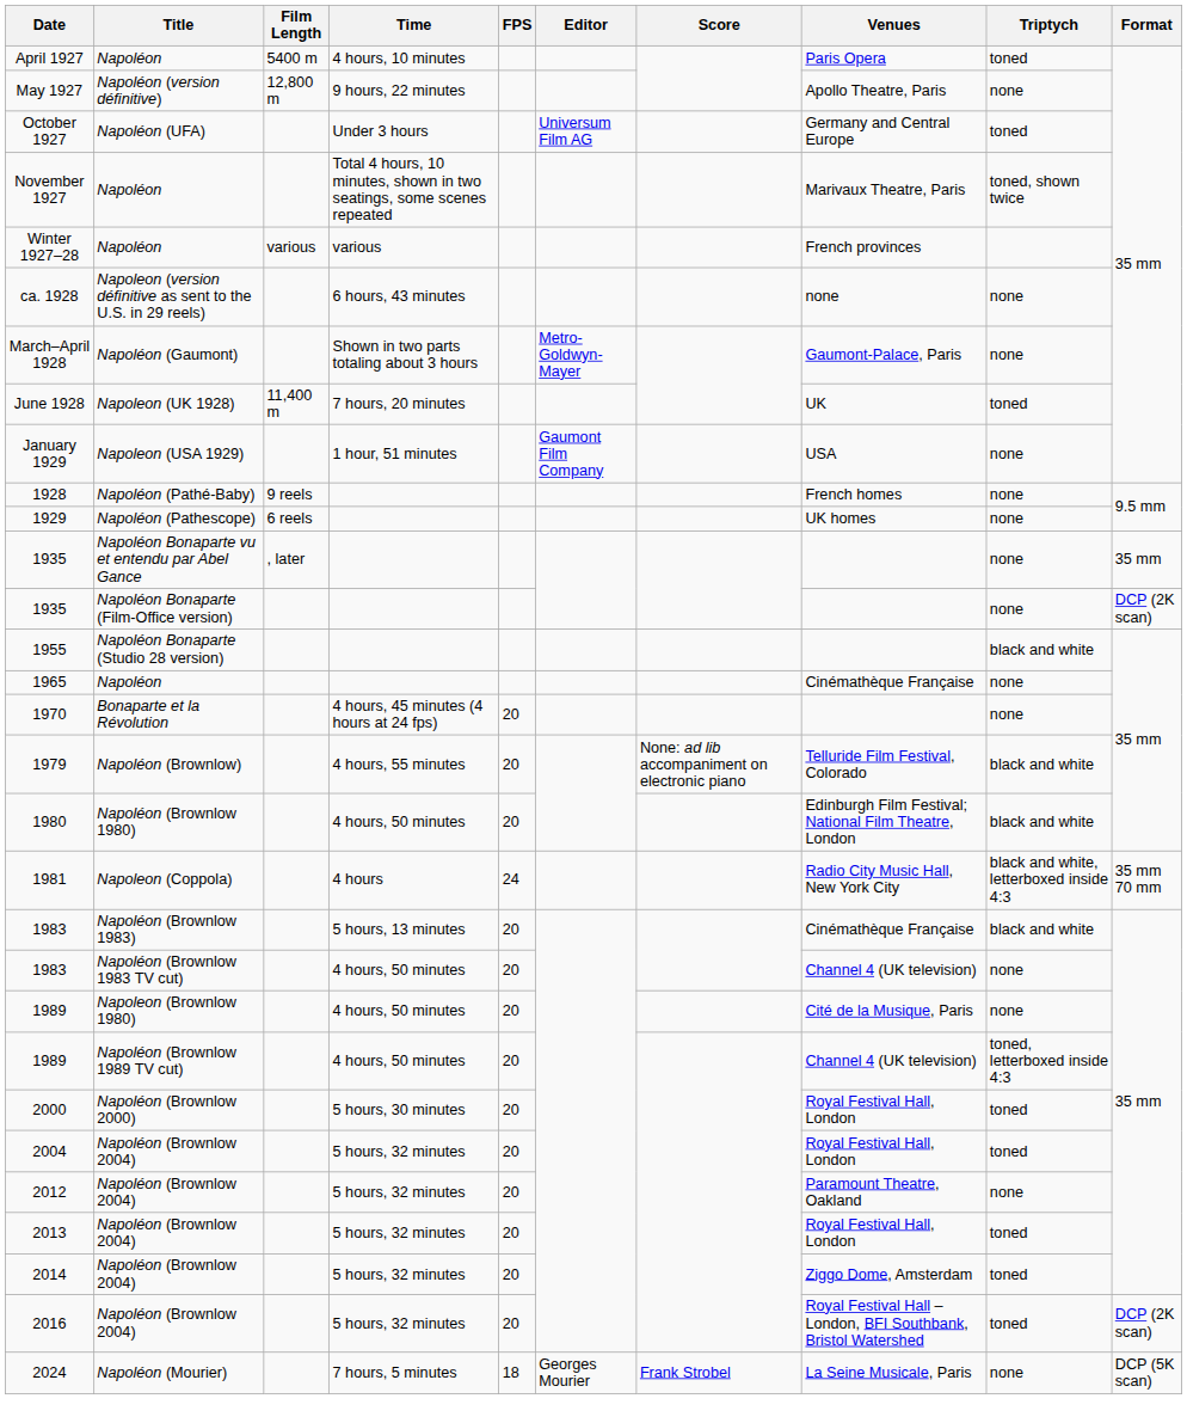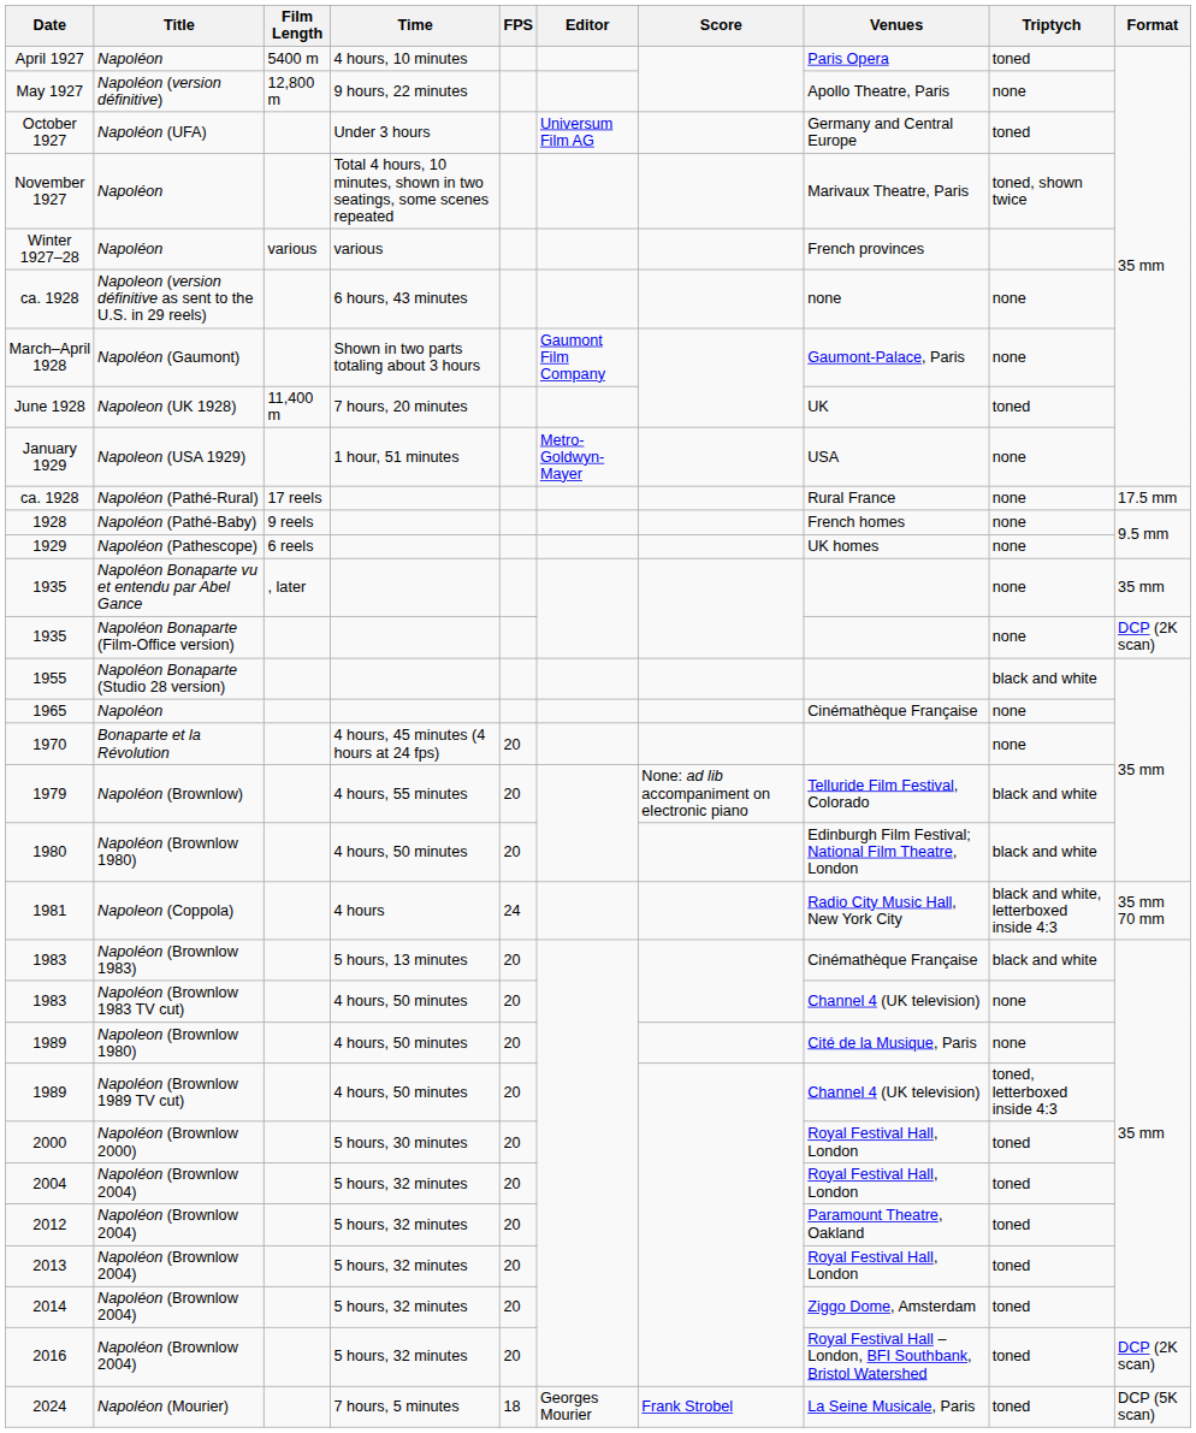March–April 1928 | Editor: Metro-Goldwyn-Mayer -> Gaumont Film Company
January 1929 | Editor: Gaumont Film Company -> Metro-Goldwyn-Mayer
+ row: ca. 1928 | Napoléon (Pathé-Rural) | 17 reels | Rural France | none | 17.5 mm
2012 | Triptych: none -> toned
2024 | Triptych: none -> toned
